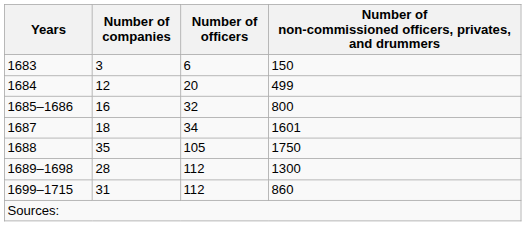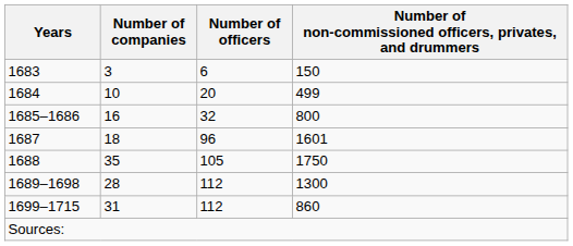1684 | Number of companies: 12 -> 10
1687 | Number of officers: 34 -> 96
